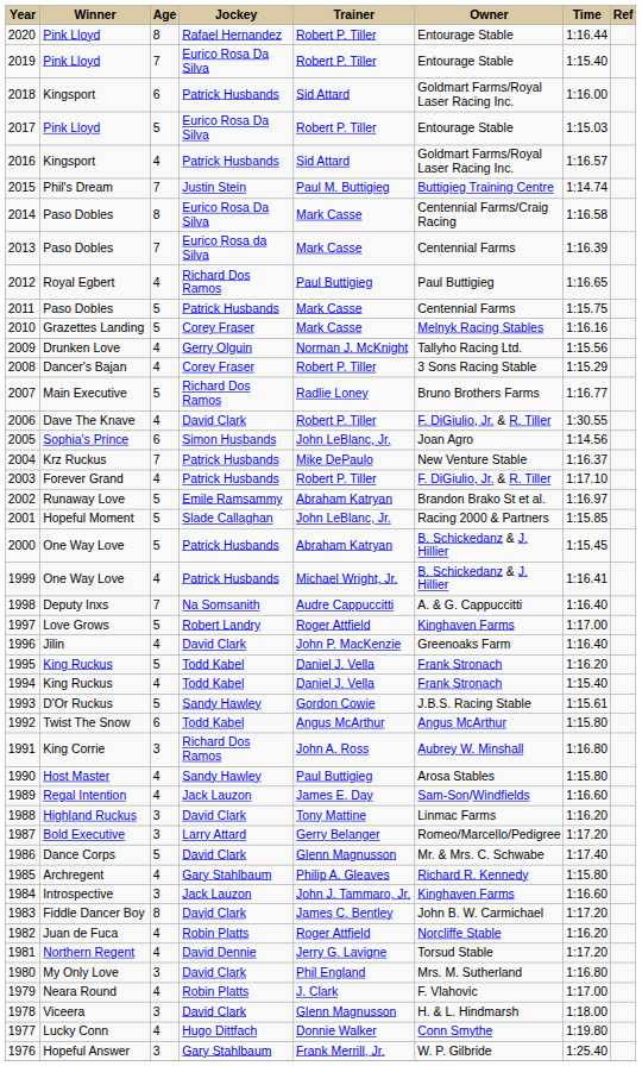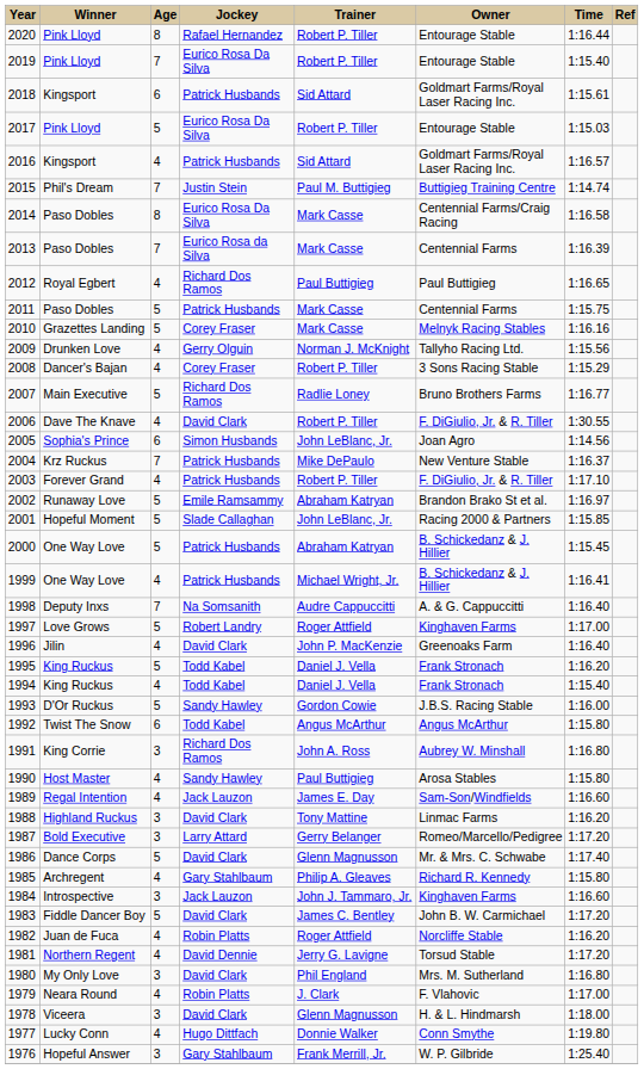2018 | Time: 1:16.00 -> 1:15.61
1993 | Time: 1:15.61 -> 1:16.00
1983 | Age: 8 -> 5
